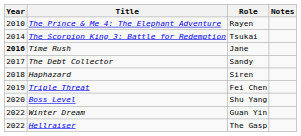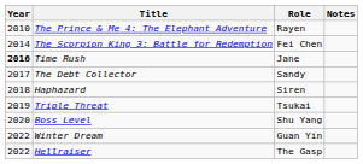The Scorpion King 3: Battle for Redemption | Role: Tsukai -> Fei Chen
Triple Threat | Role: Fei Chen -> Tsukai
